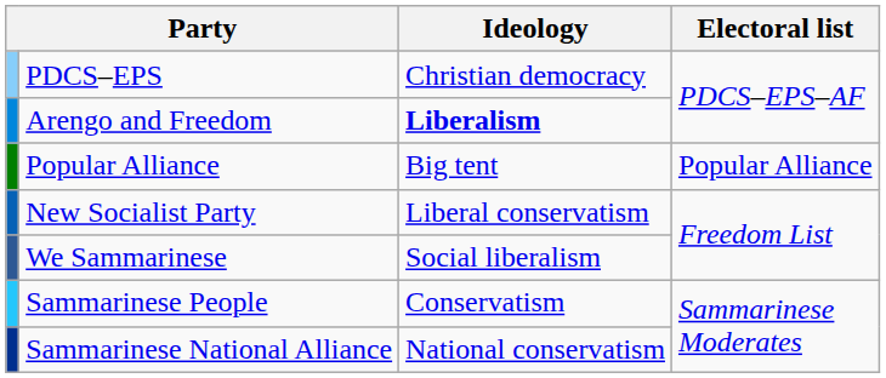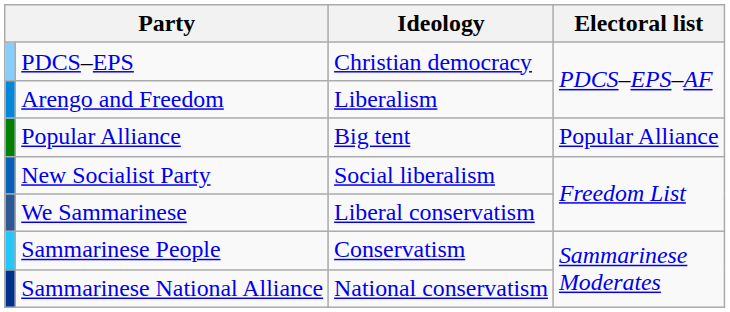Arengo and Freedom | Ideology: bold -> normal
New Socialist Party | Ideology: Liberal conservatism -> Social liberalism
We Sammarinese | Ideology: Social liberalism -> Liberal conservatism
